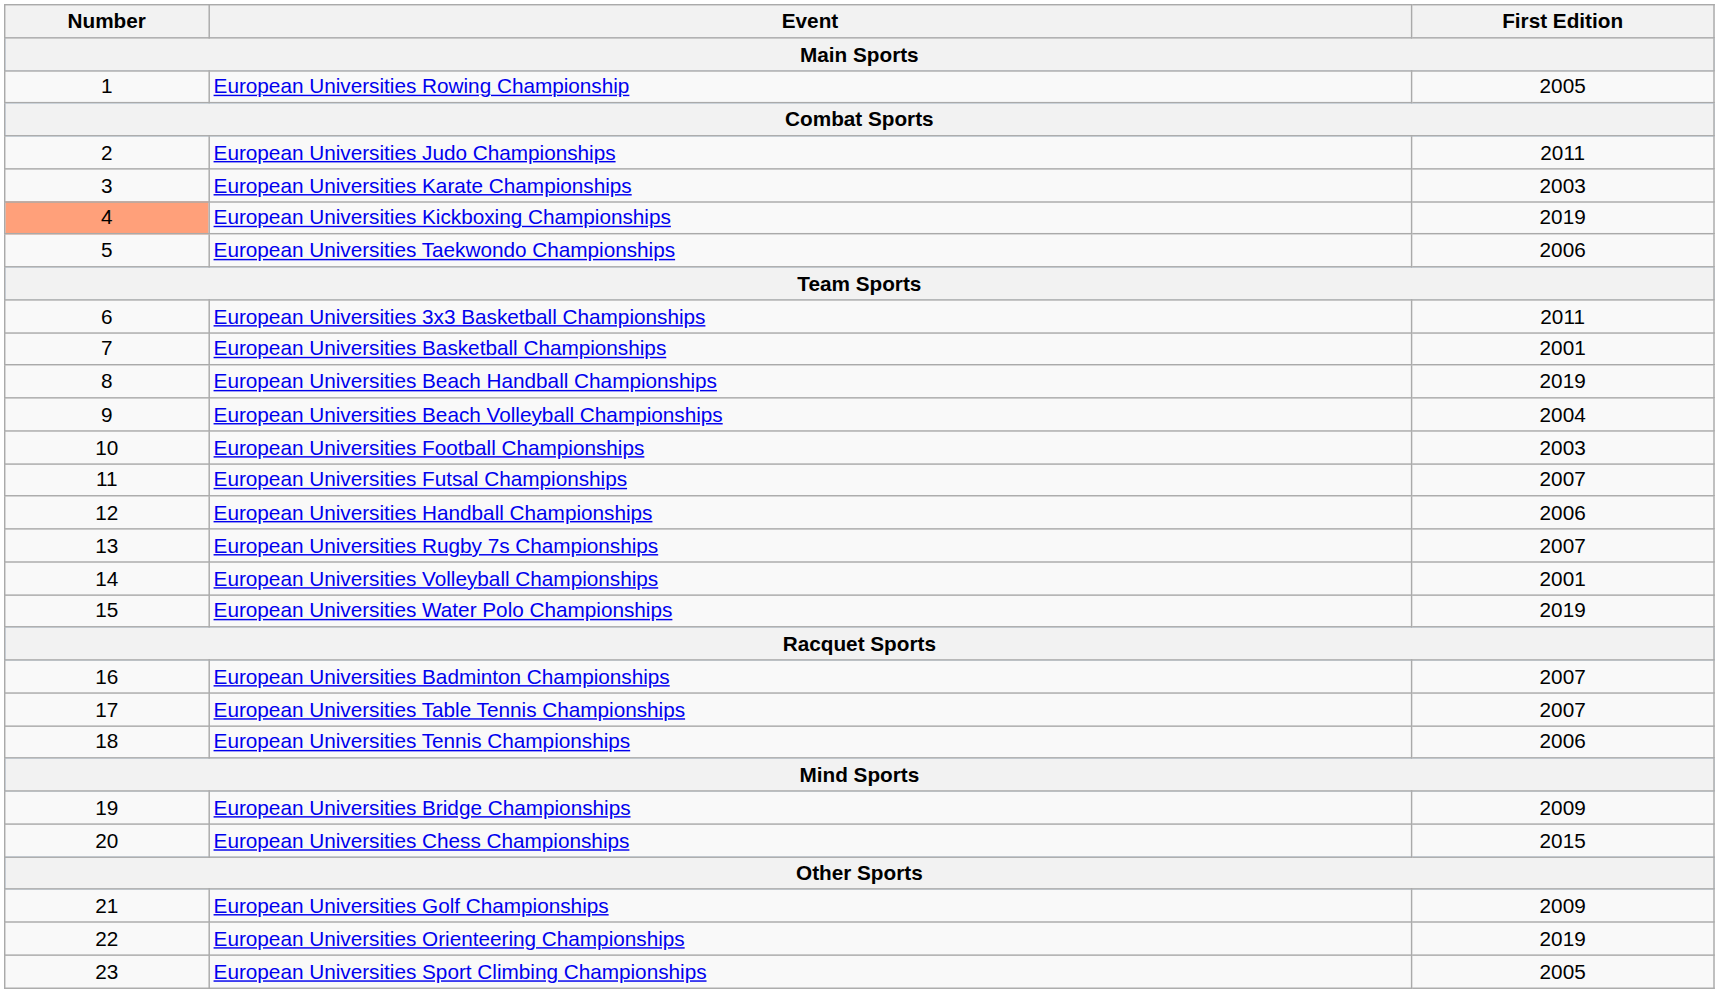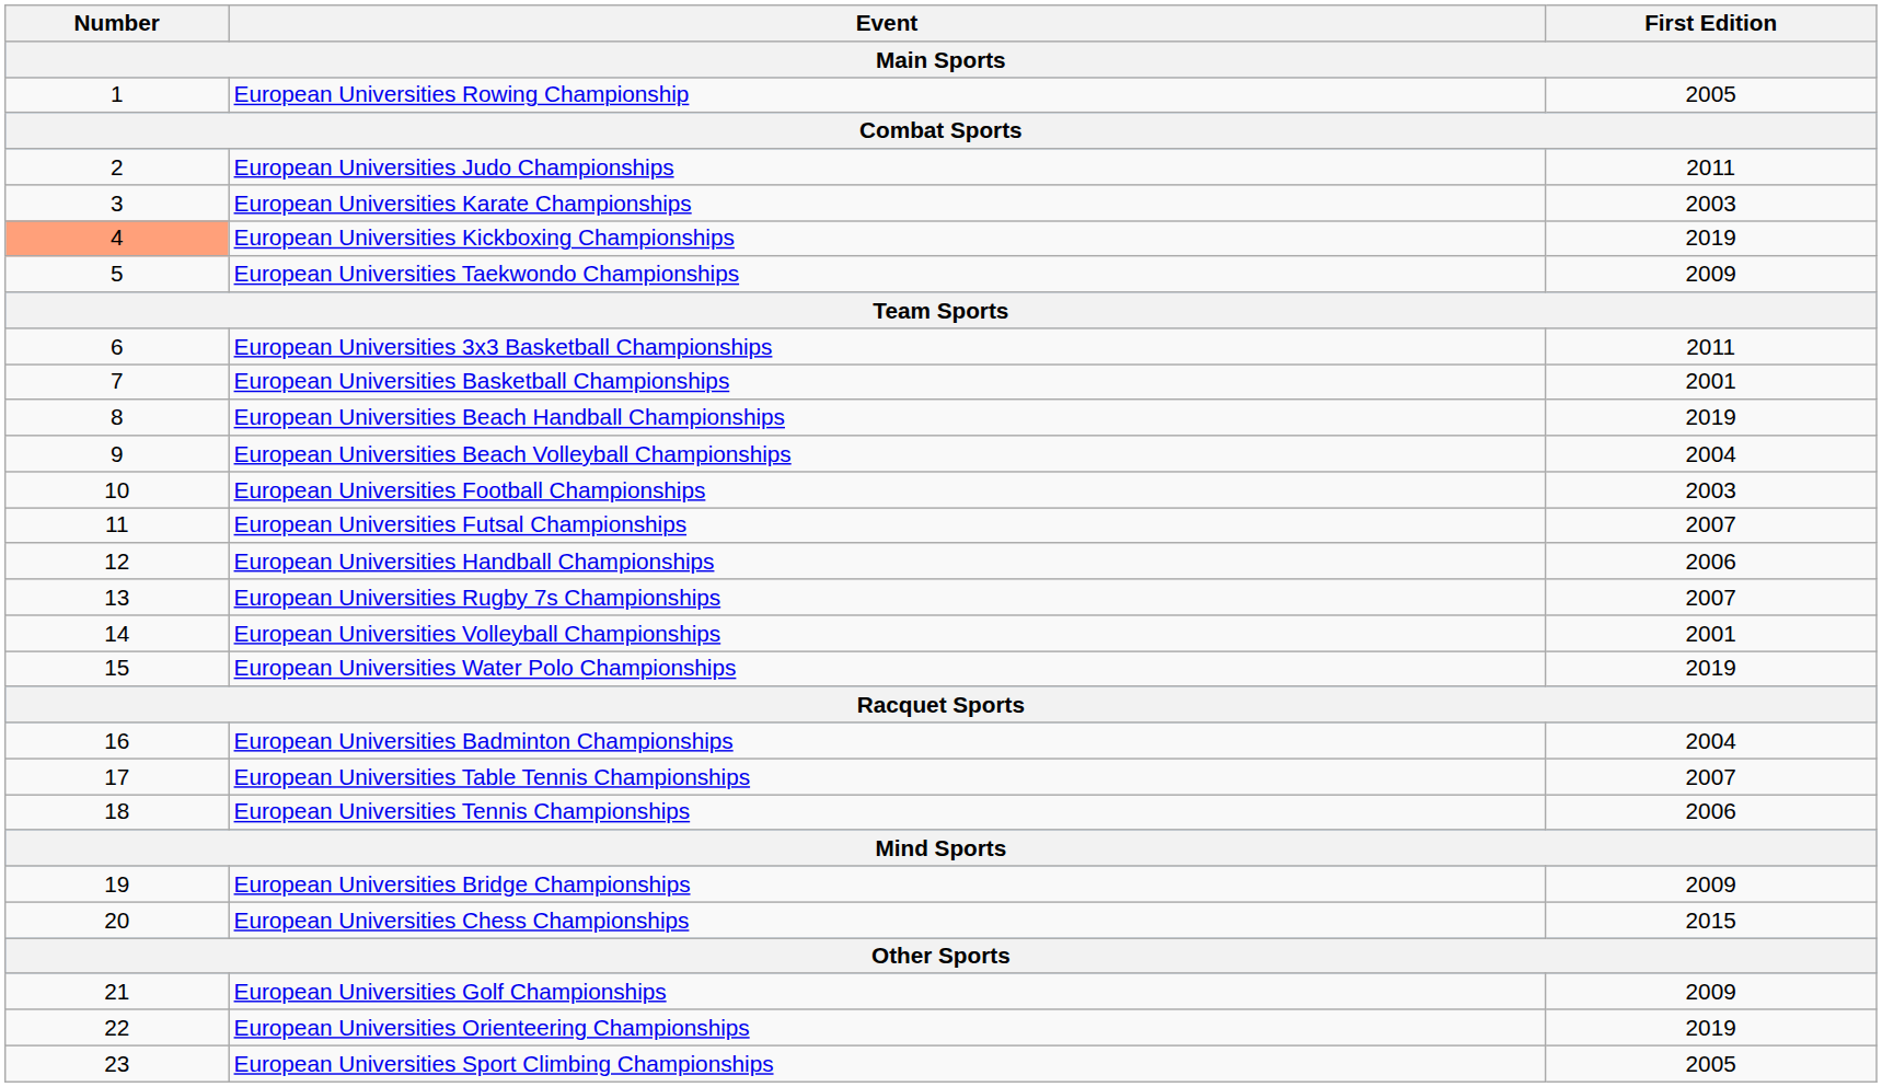European Universities Taekwondo Championships | First Edition: 2006 -> 2009
European Universities Badminton Championships | First Edition: 2007 -> 2004
